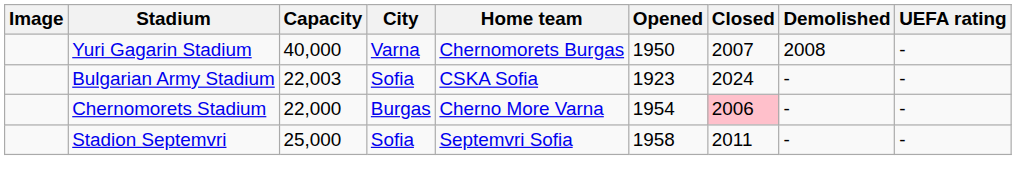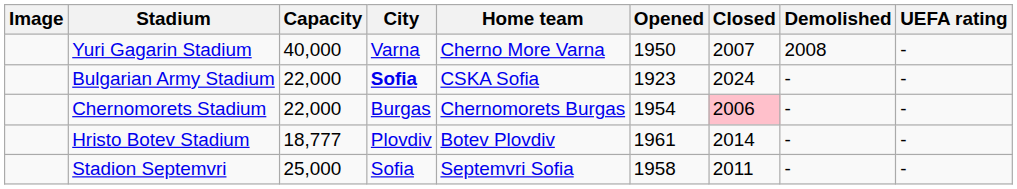Yuri Gagarin Stadium | Home team: Chernomorets Burgas -> Cherno More Varna
Bulgarian Army Stadium | Capacity: 22,003 -> 22,000
Bulgarian Army Stadium | City: normal -> bold
Chernomorets Stadium | Home team: Cherno More Varna -> Chernomorets Burgas
+ row: Hristo Botev Stadium | 18,777 | Plovdiv | Botev Plovdiv | 1961 | 2014 | - | -
